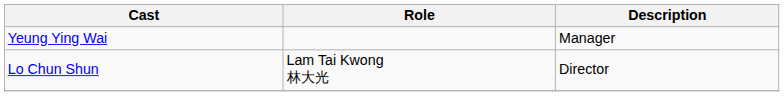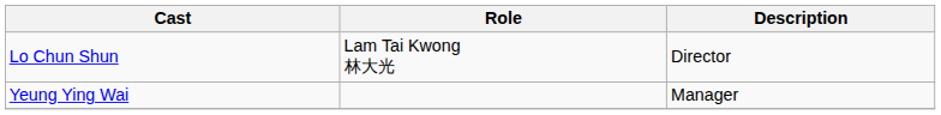rows swapped: Lo Chun Shun <-> Yeung Ying Wai
